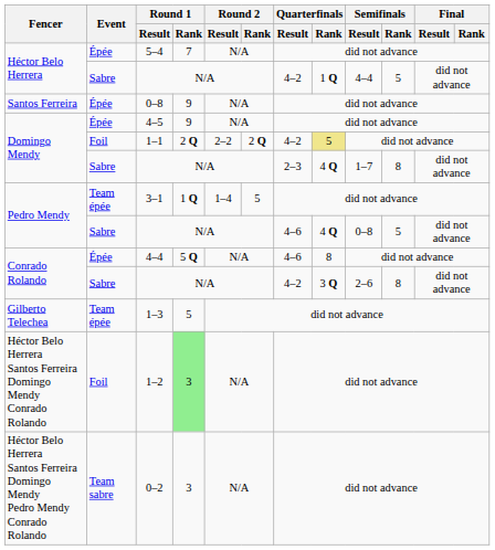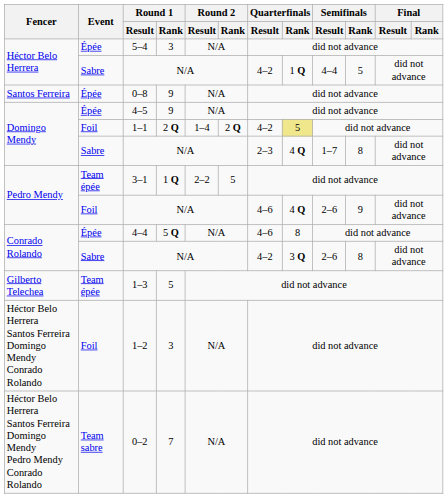5–4 | Round 1 / Rank: 7 -> 3
1–1 | Round 2 / Result: 2–2 -> 1–4
3–1 | Round 2 / Result: 1–4 -> 2–2
Pedro Mendy / N/A | Event: Sabre -> Foil
Pedro Mendy / N/A | Semifinals / Result: 0–8 -> 2–6
Pedro Mendy / N/A | Semifinals / Rank: 5 -> 9
1–2 | Round 1 / Rank: lightgreen background -> no background
0–2 | Round 1 / Rank: 3 -> 7
